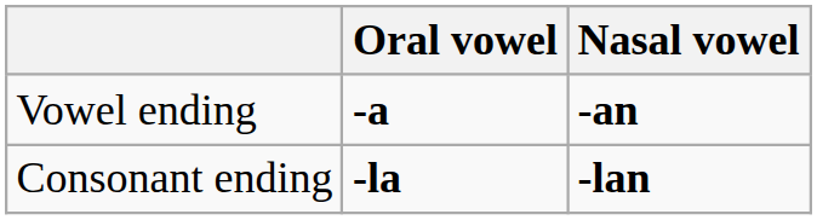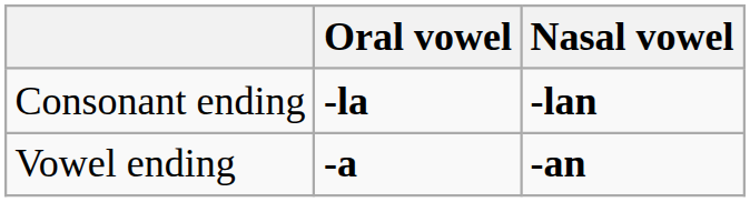rows swapped: Vowel ending <-> Consonant ending
